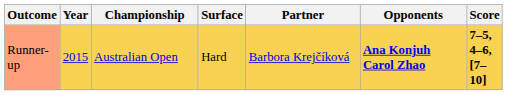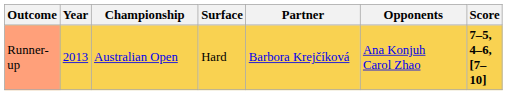Runner-up | Year: 2015 -> 2013
Runner-up | Opponents: bold -> normal
